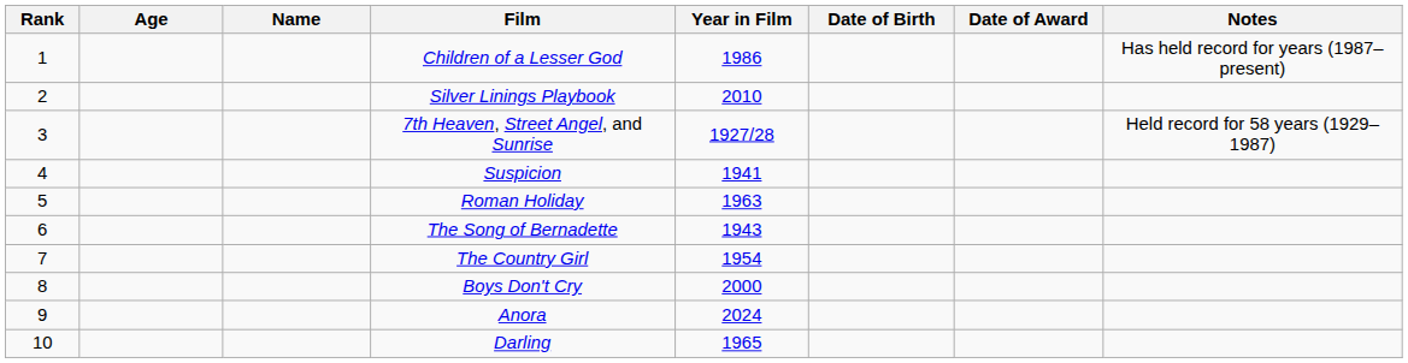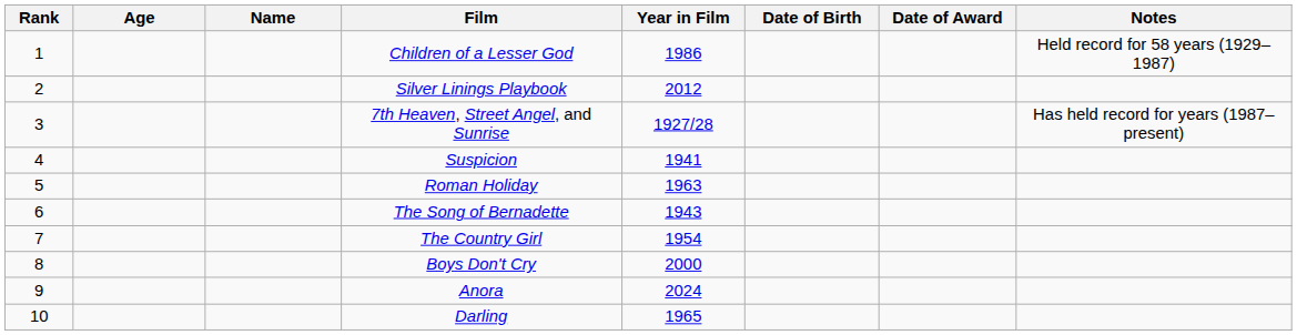Children of a Lesser God | Notes: Has held record for years (1987–present) -> Held record for 58 years (1929–1987)
Silver Linings Playbook | Year in Film: 2010 -> 2012
7th Heaven, Street Angel, and Sunrise | Notes: Held record for 58 years (1929–1987) -> Has held record for years (1987–present)
